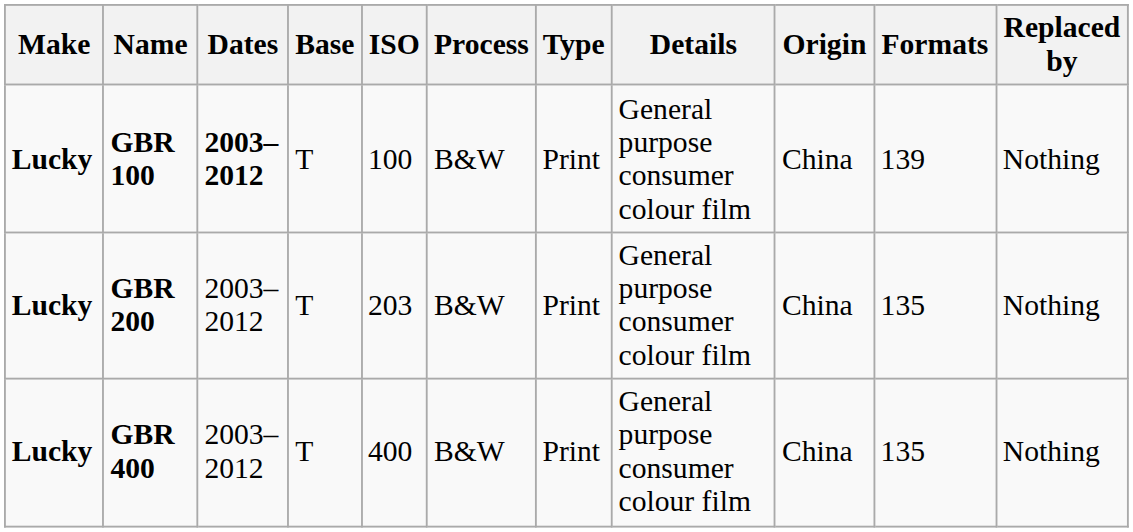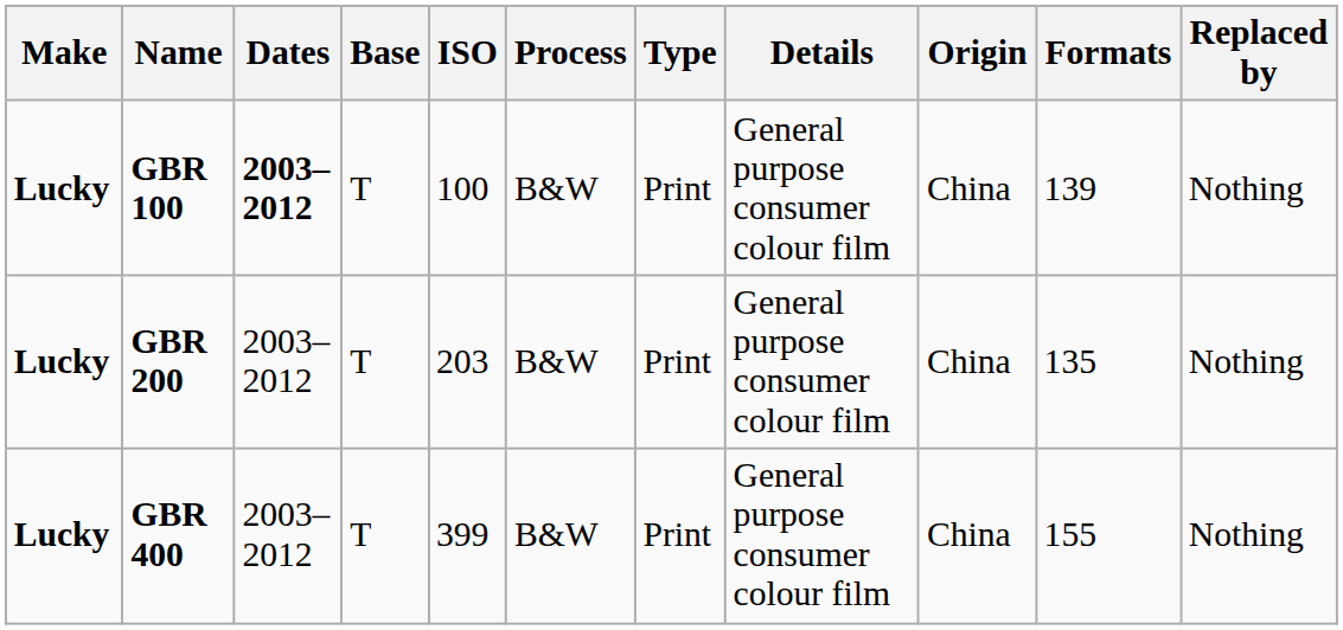GBR 400 | ISO: 400 -> 399
GBR 400 | Formats: 135 -> 155
